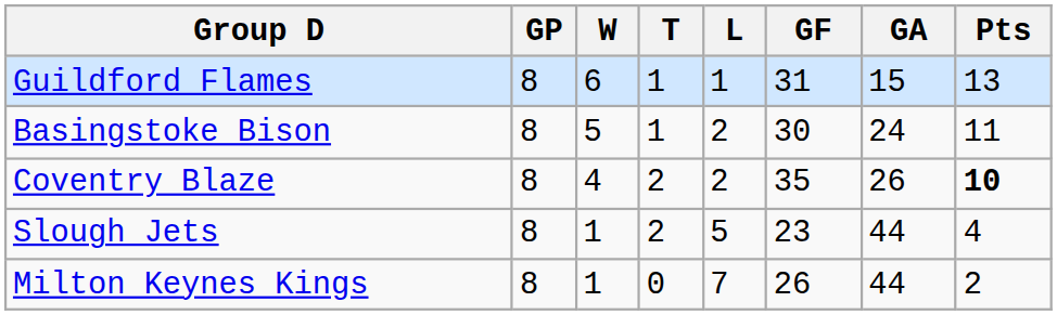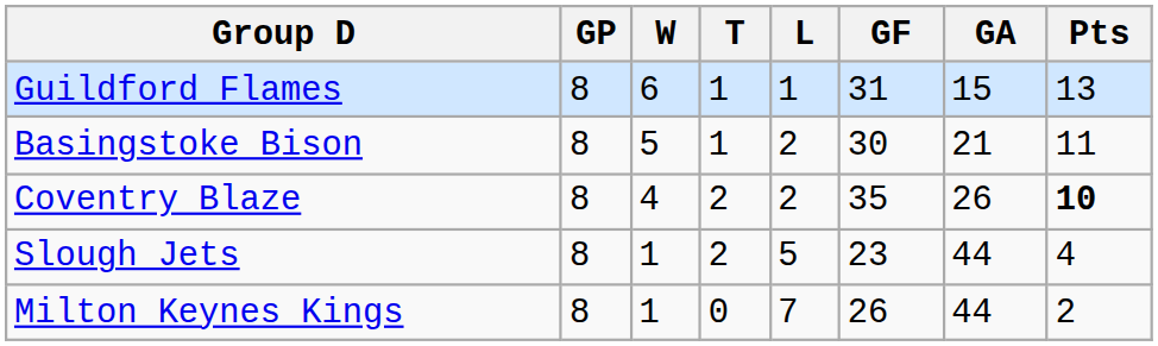Basingstoke Bison | GA: 24 -> 21
